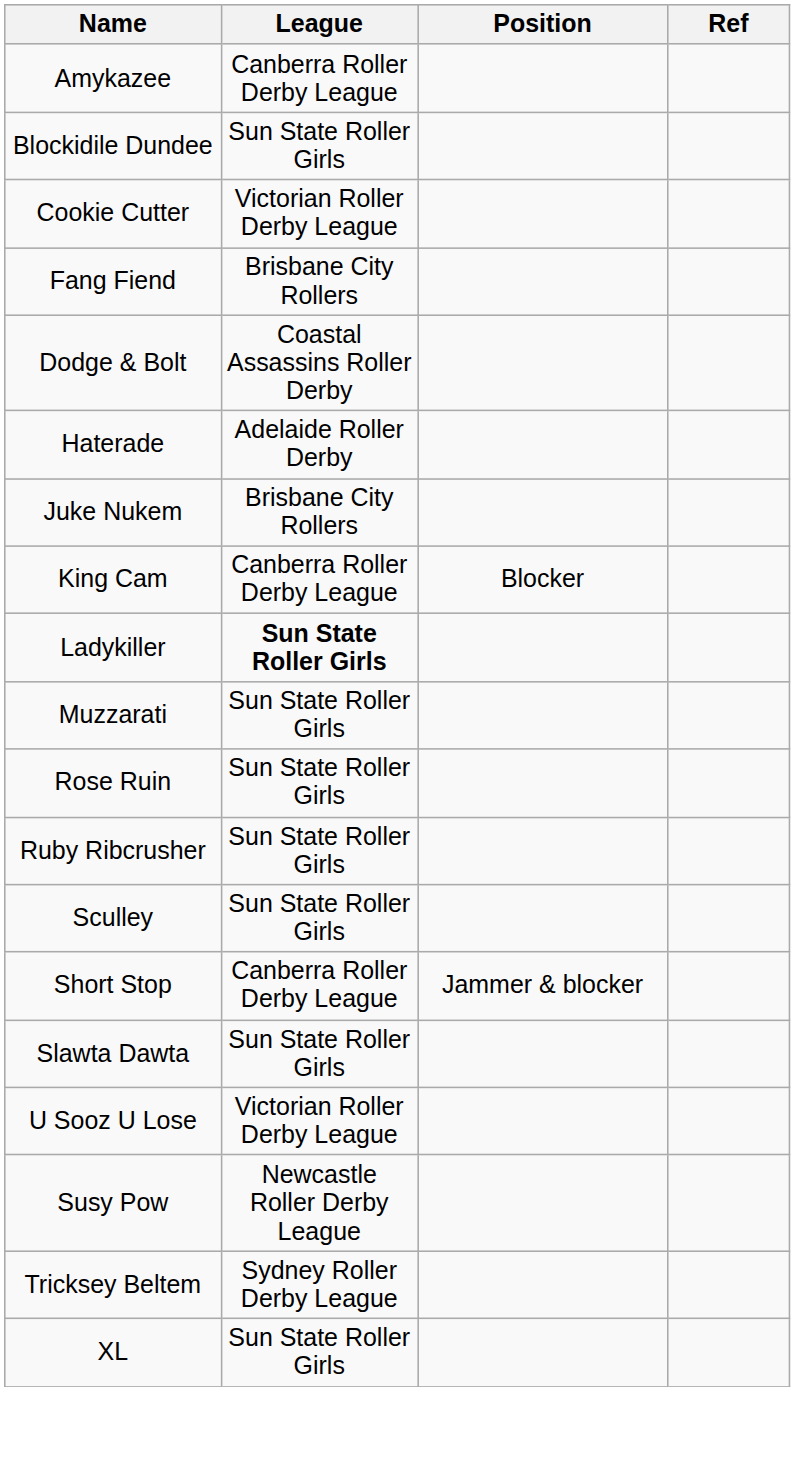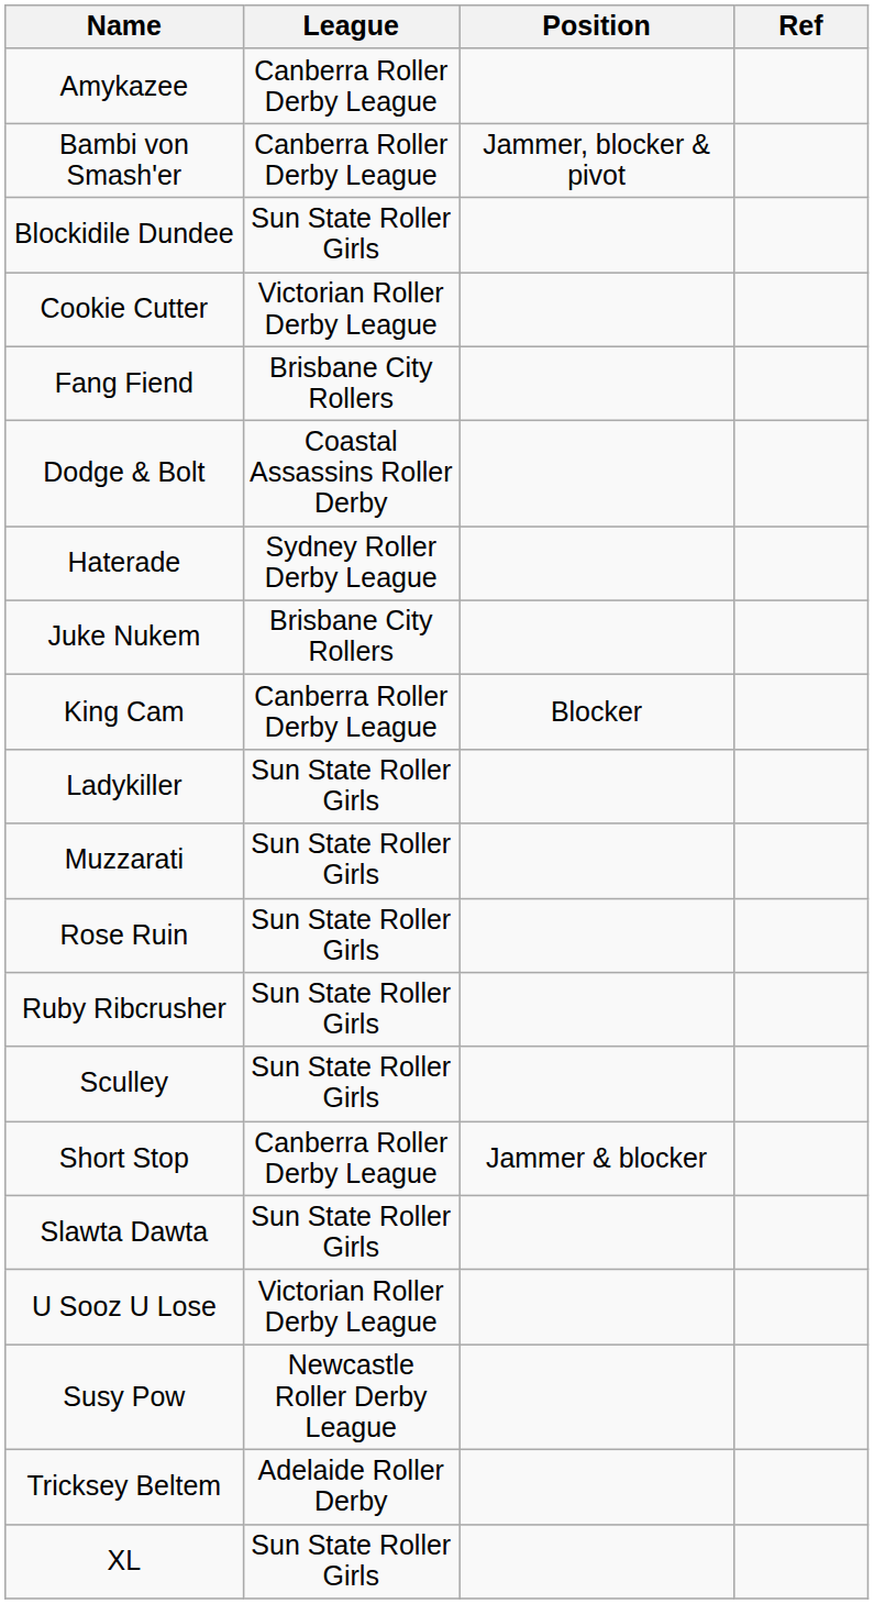+ row: Bambi von Smash'er | Canberra Roller Derby League | Jammer, blocker & pivot
Haterade | League: Adelaide Roller Derby -> Sydney Roller Derby League
Ladykiller | League: bold -> normal
Tricksey Beltem | League: Sydney Roller Derby League -> Adelaide Roller Derby
